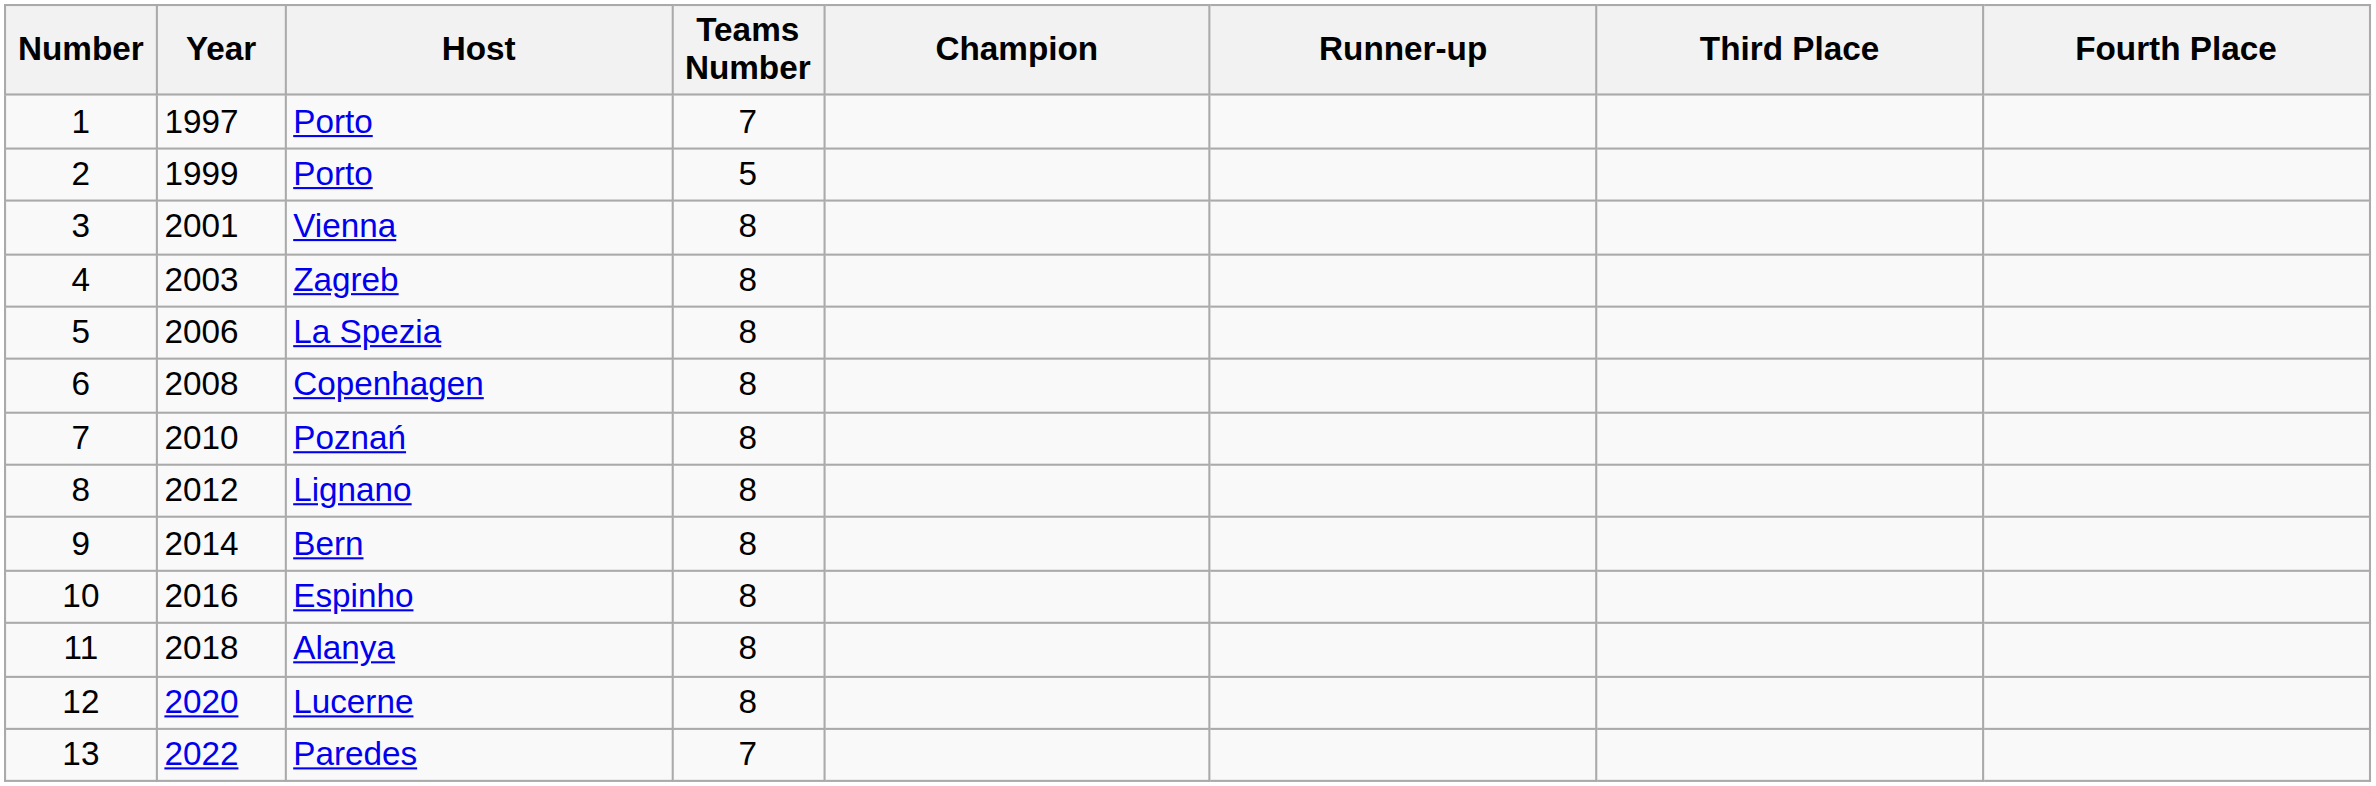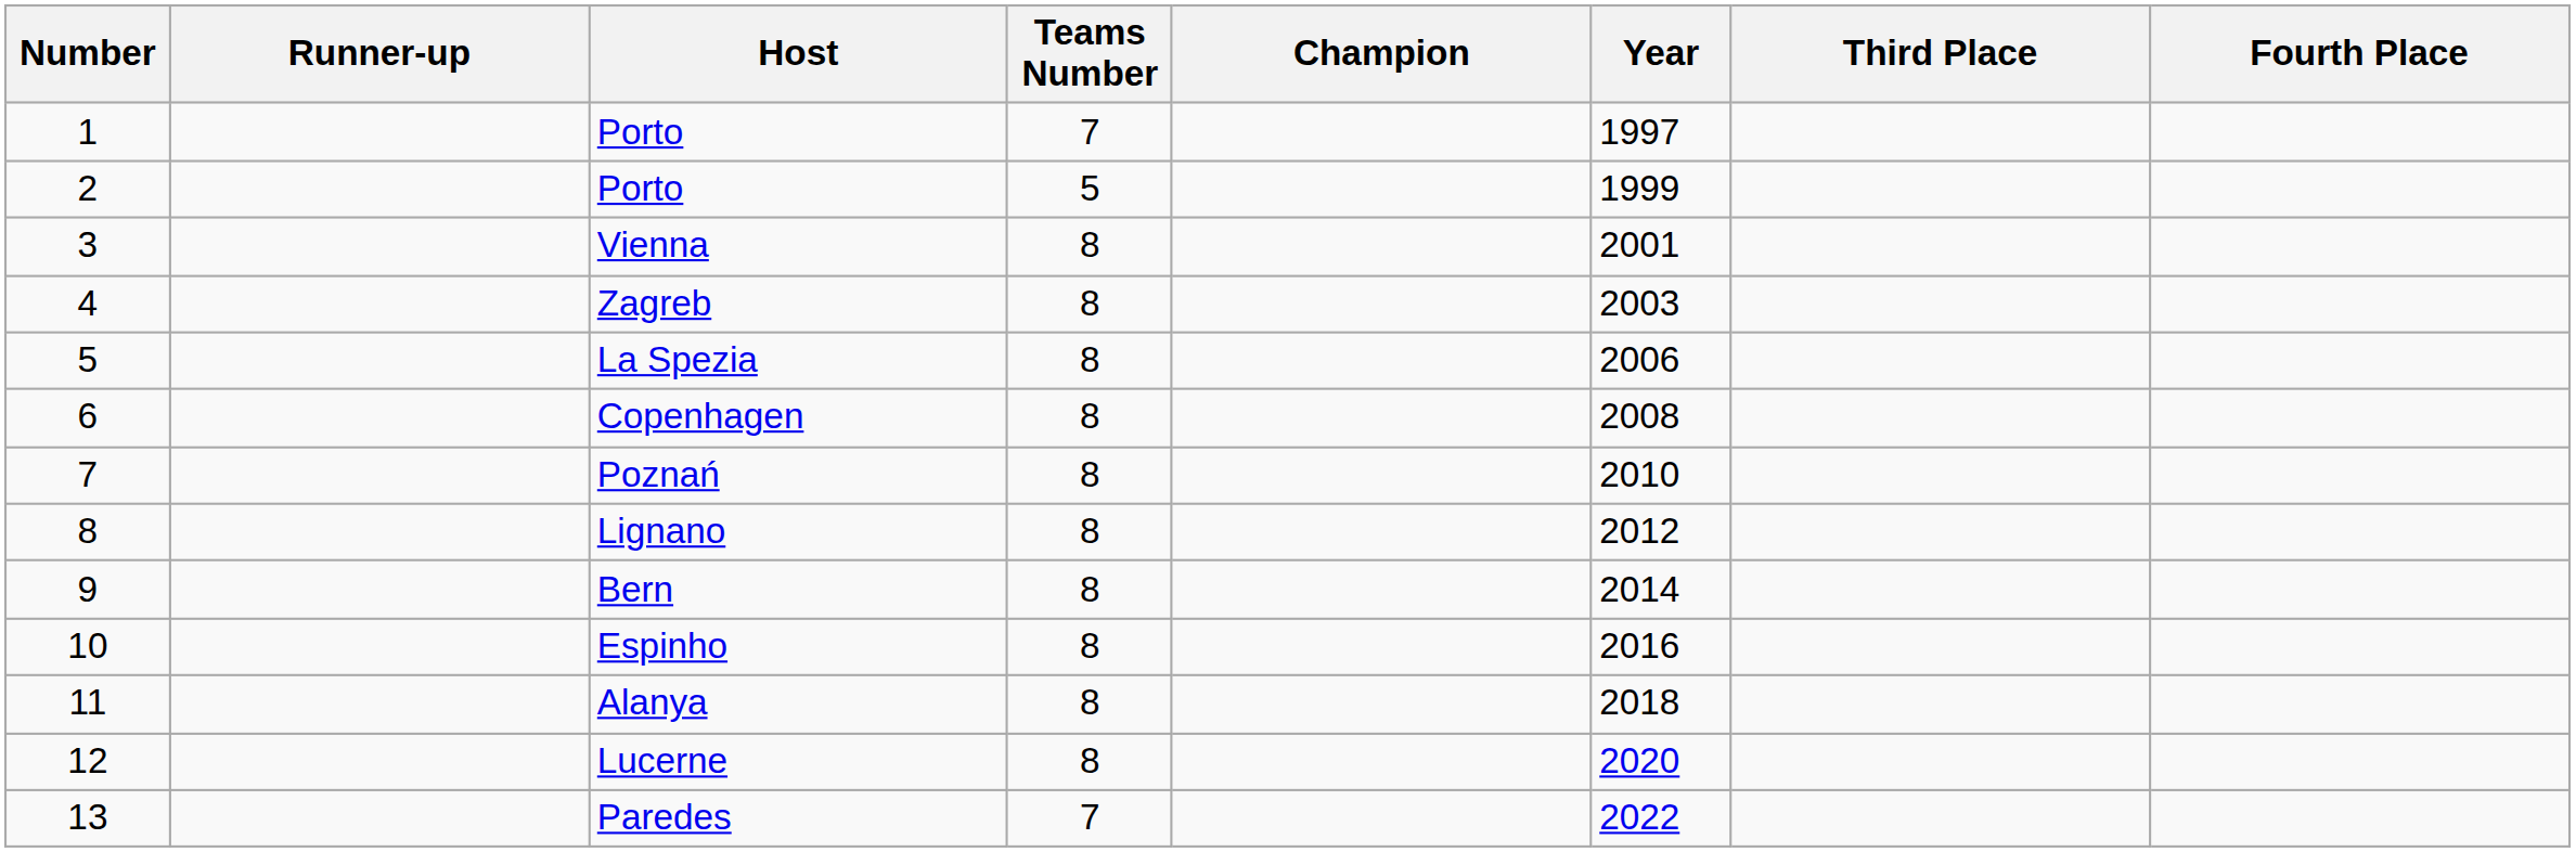columns swapped: Year <-> Runner-up
